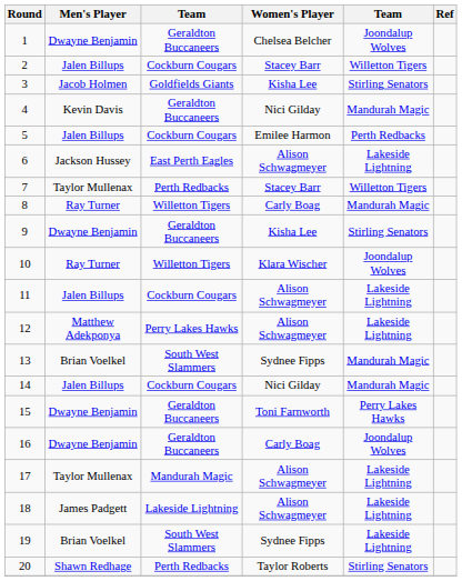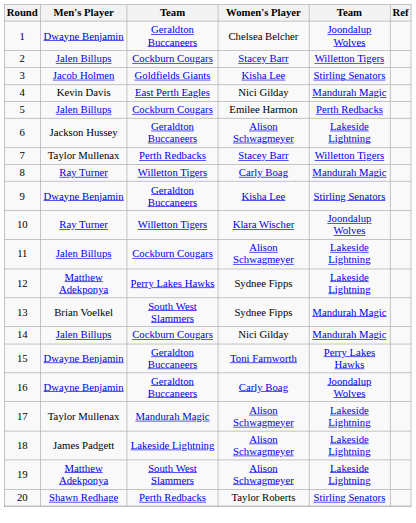4 | column 3: Geraldton Buccaneers -> East Perth Eagles
6 | column 3: East Perth Eagles -> Geraldton Buccaneers
12 | Women's Player: Alison Schwagmeyer -> Sydnee Fipps
19 | Men's Player: Brian Voelkel -> Matthew Adekponya
19 | Women's Player: Sydnee Fipps -> Alison Schwagmeyer
